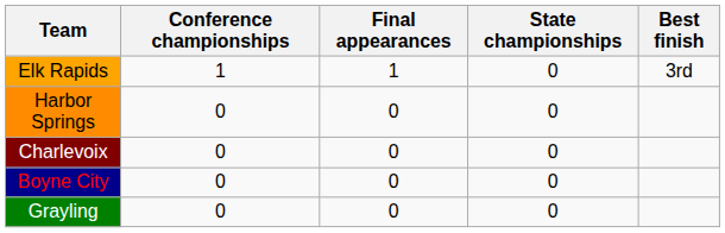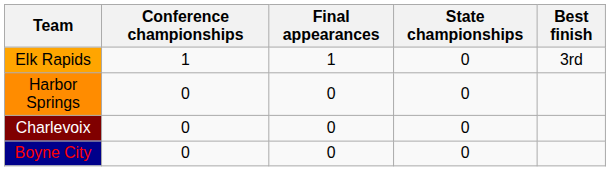- row: Grayling | 0 | 0 | 0
